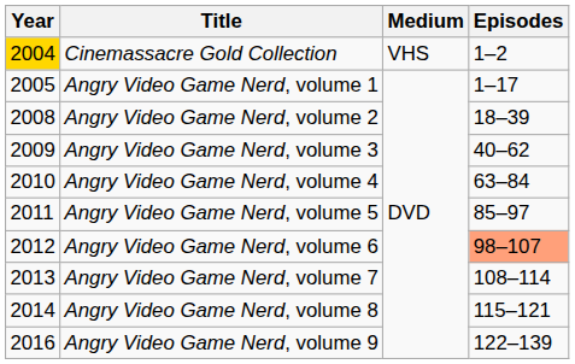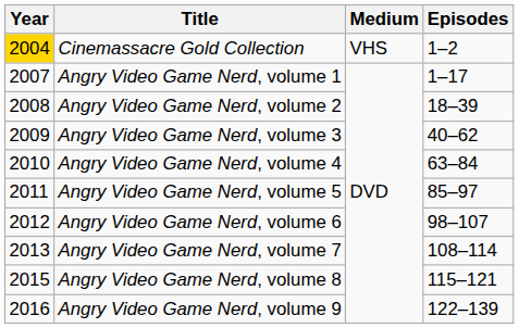Angry Video Game Nerd, volume 1 | Year: 2005 -> 2007
Angry Video Game Nerd, volume 6 | Episodes: lightsalmon background -> no background
Angry Video Game Nerd, volume 8 | Year: 2014 -> 2015
